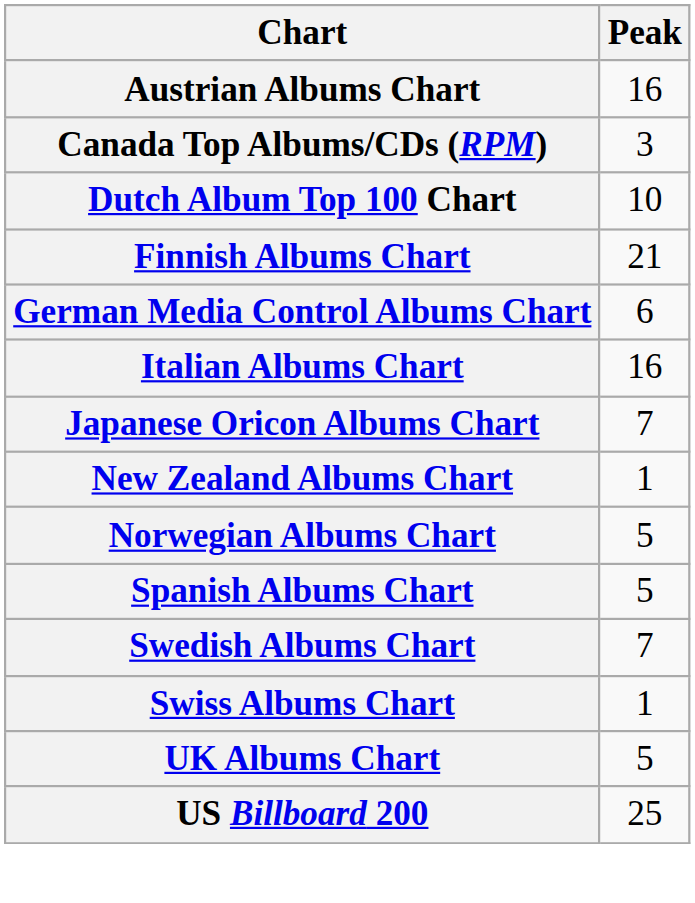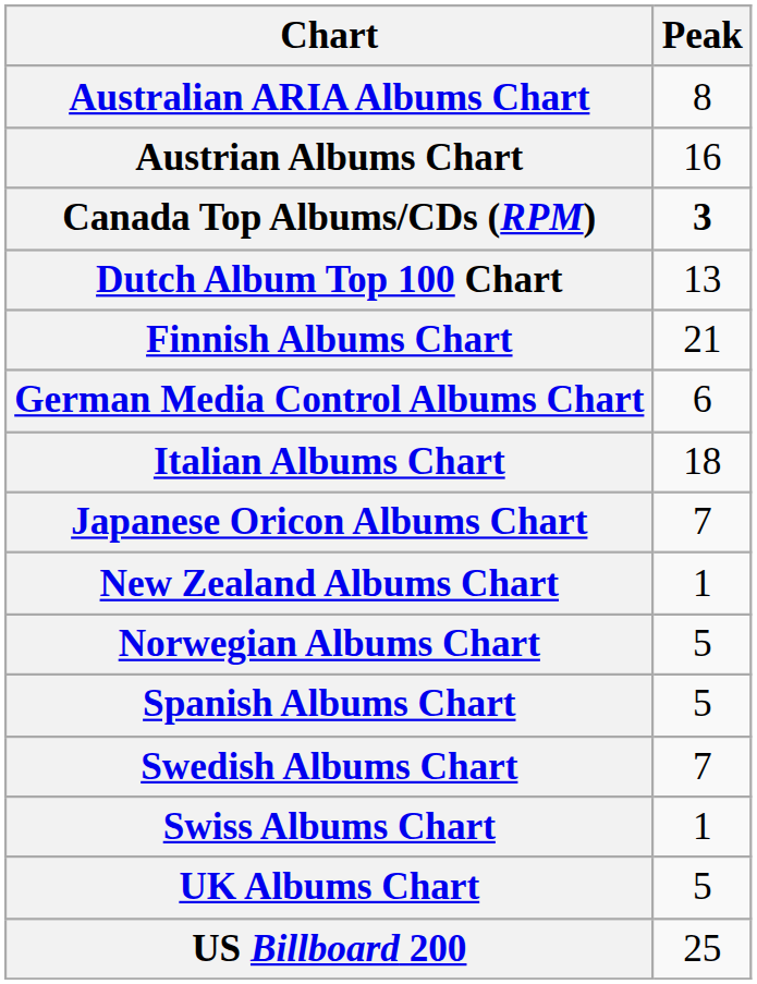+ row: Australian ARIA Albums Chart | 8
Canada Top Albums/CDs (RPM) | Peak: normal -> bold
Dutch Album Top 100 Chart | Peak: 10 -> 13
Italian Albums Chart | Peak: 16 -> 18
